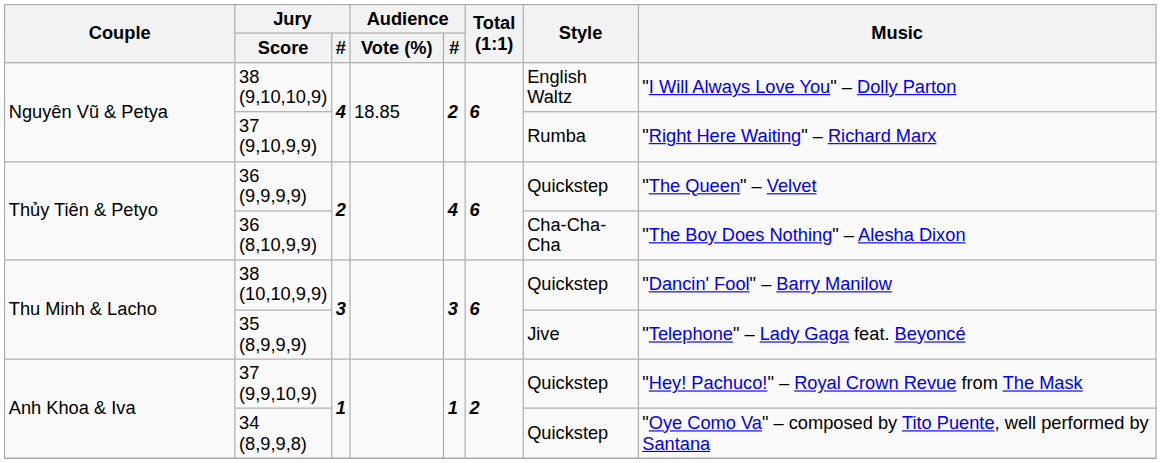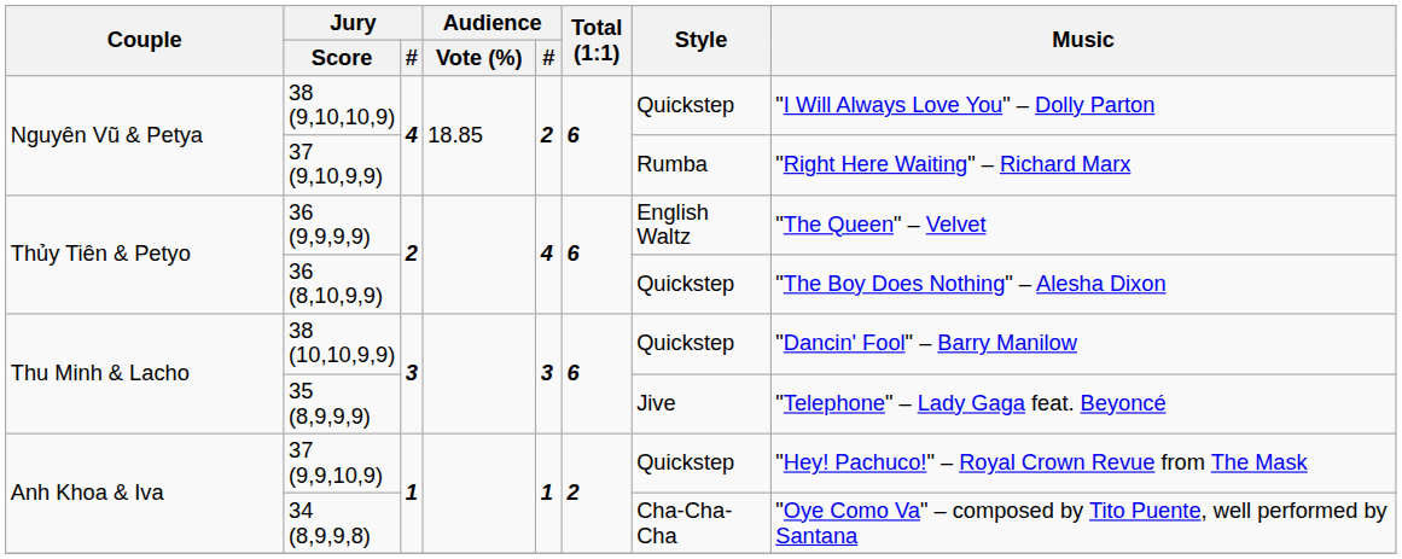38 (9,10,10,9) | Style: English Waltz -> Quickstep
36 (9,9,9,9) | Style: Quickstep -> English Waltz
36 (8,10,9,9) | Style: Cha-Cha-Cha -> Quickstep
34 (8,9,9,8) | Style: Quickstep -> Cha-Cha-Cha
